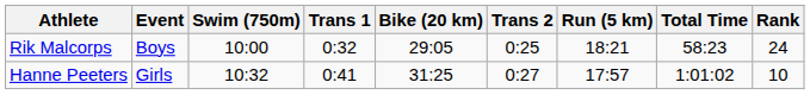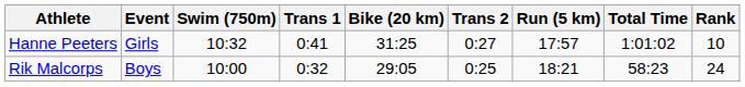rows swapped: Rik Malcorps <-> Hanne Peeters
